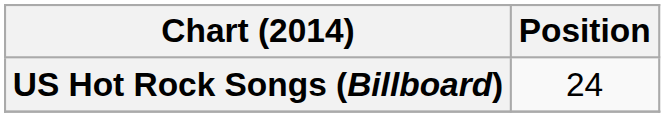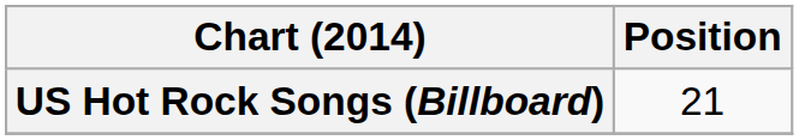US Hot Rock Songs (Billboard) | Position: 24 -> 21
